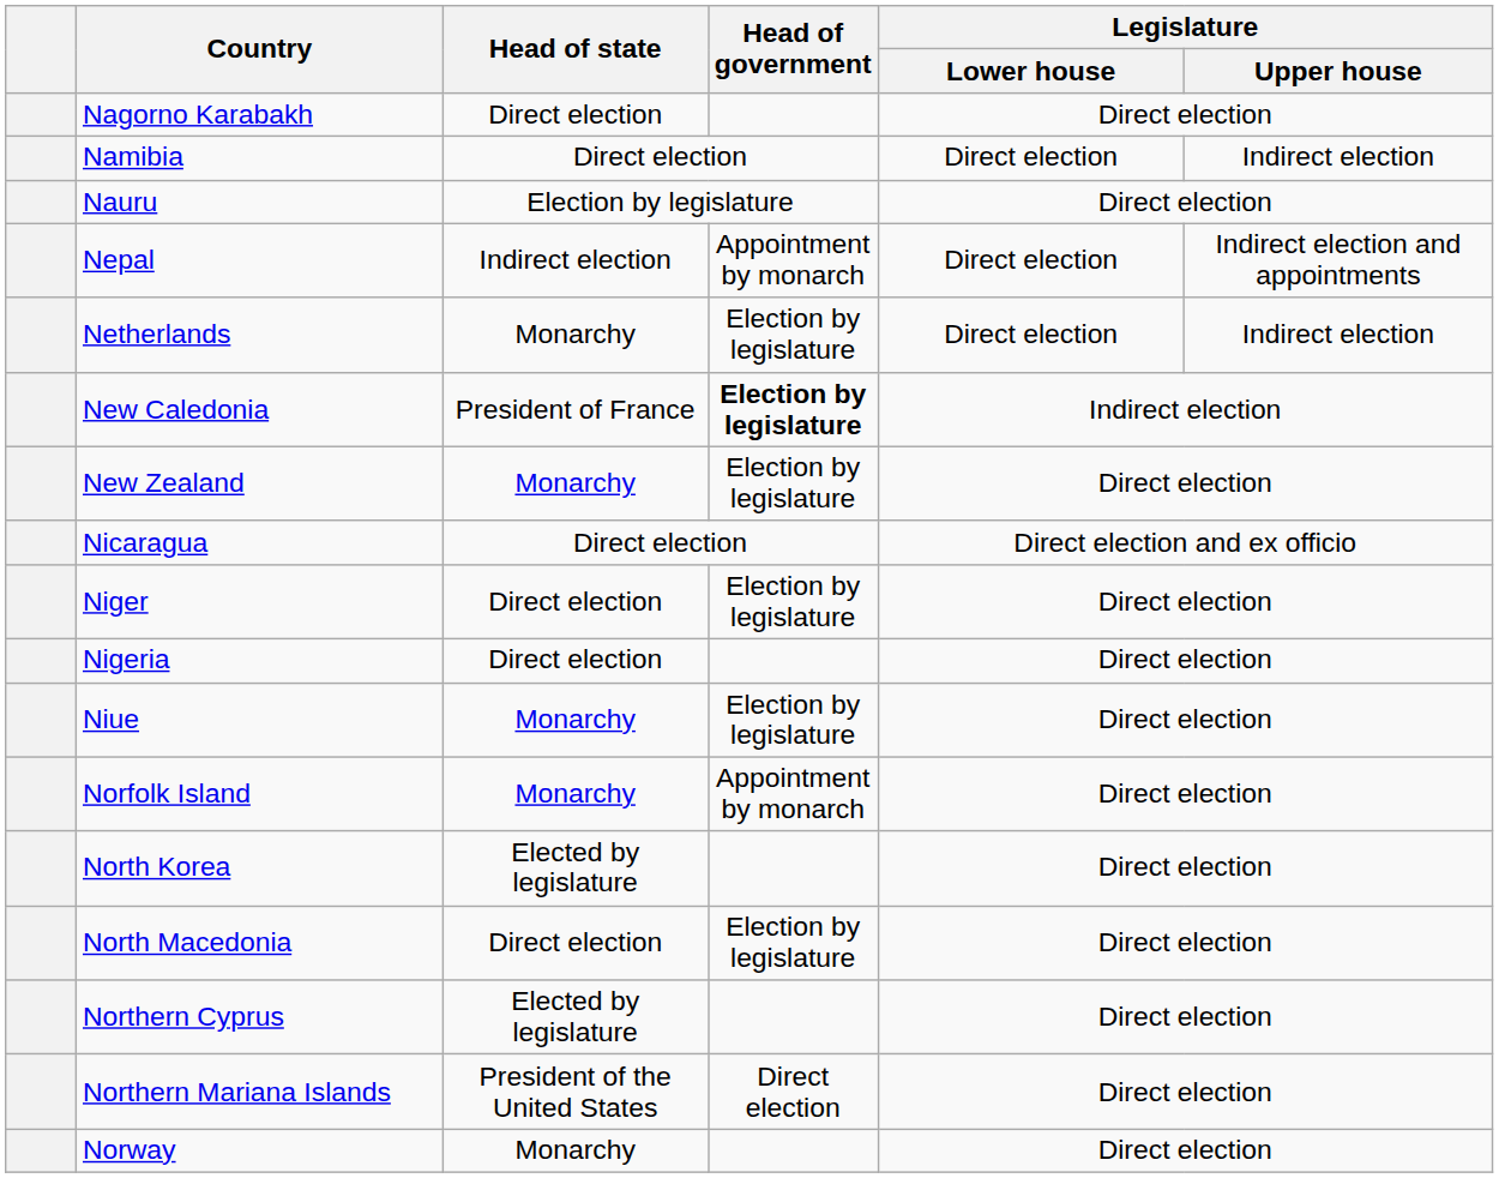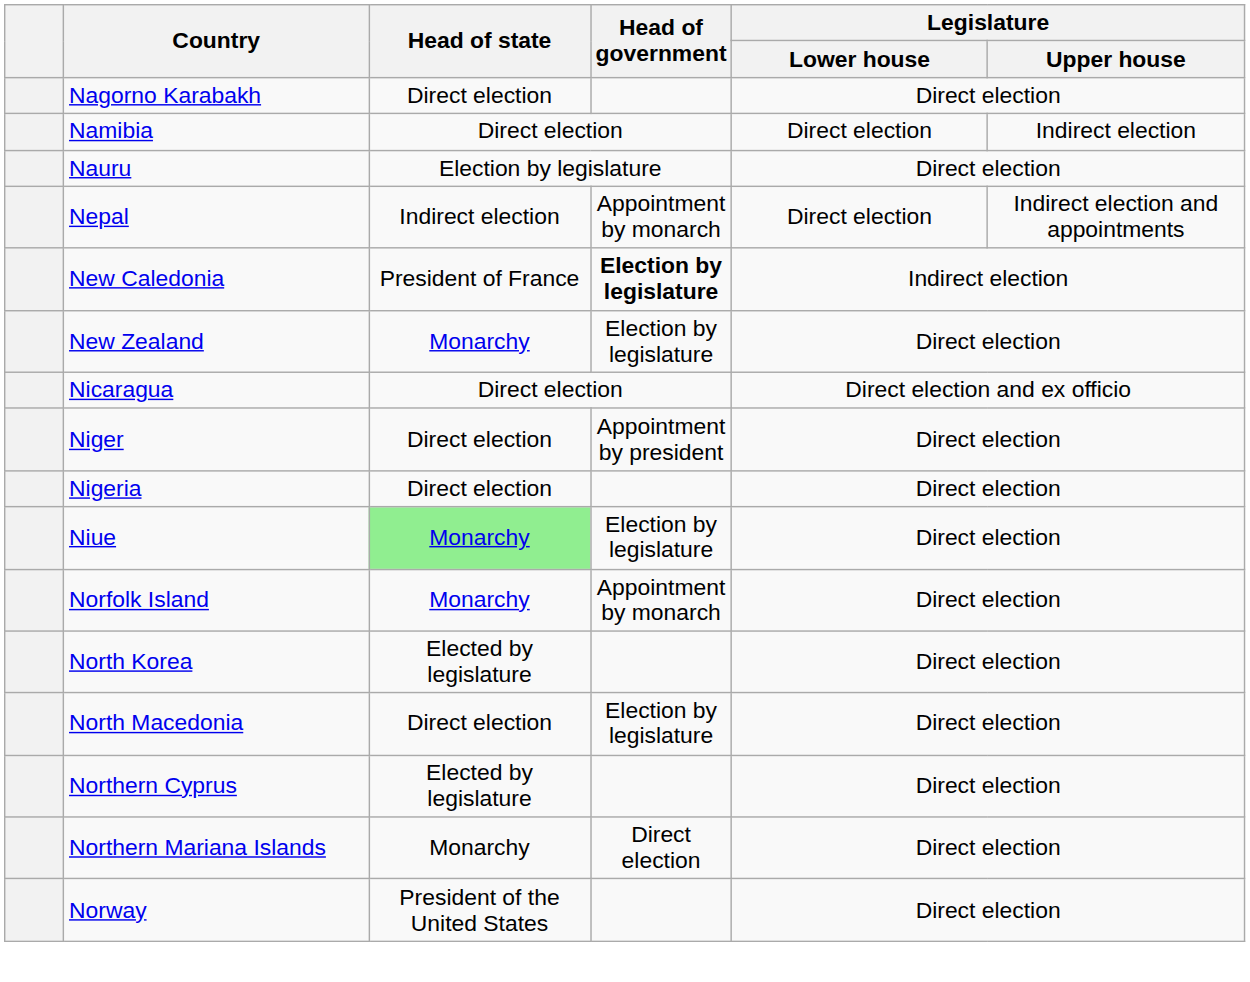- row: Netherlands | Monarchy | Election by legislature | Direct election | Indirect election
Niger | Head of government: Election by legislature -> Appointment by president
Niue | Head of state: no background -> lightgreen background
Northern Mariana Islands | Head of state: President of the United States -> Monarchy
Norway | Head of state: Monarchy -> President of the United States
